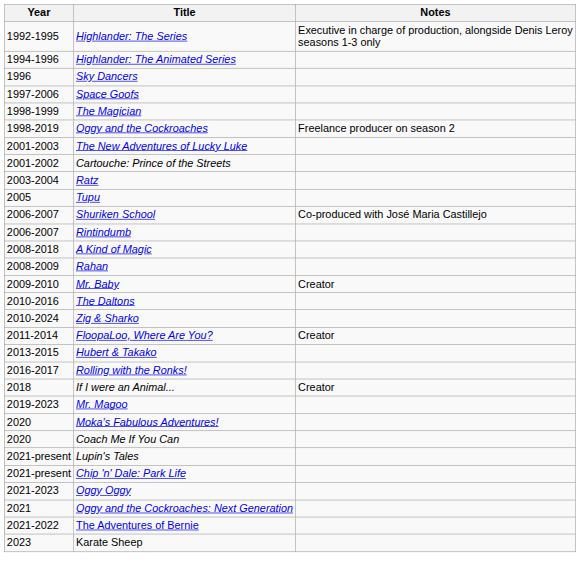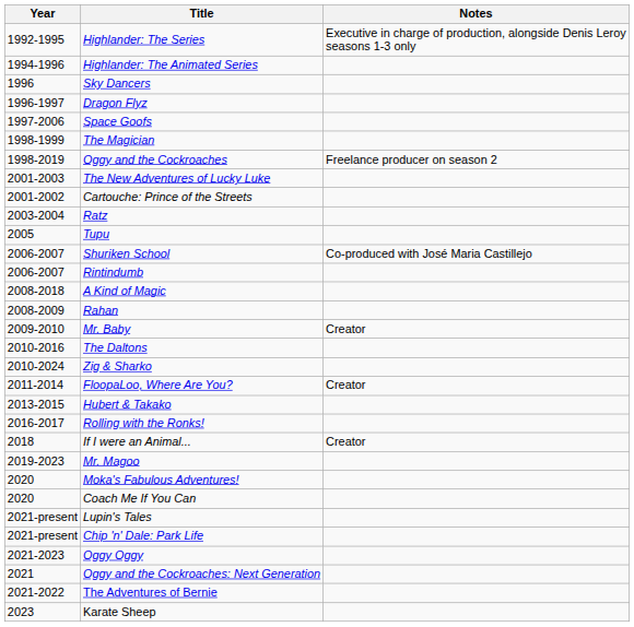+ row: 1996-1997 | Dragon Flyz
